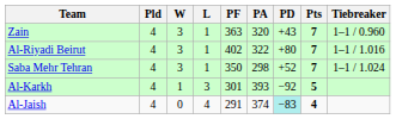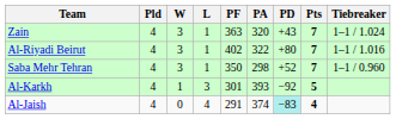Zain | Tiebreaker: 1–1 / 0.960 -> 1–1 / 1.024
Saba Mehr Tehran | Tiebreaker: 1–1 / 1.024 -> 1–1 / 0.960
